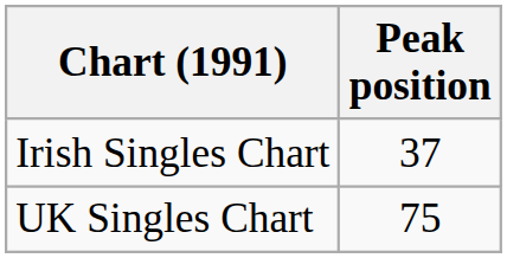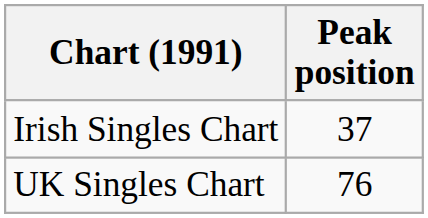UK Singles Chart | Peak position: 75 -> 76
